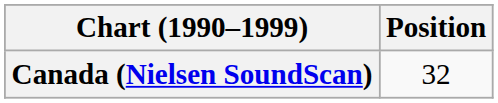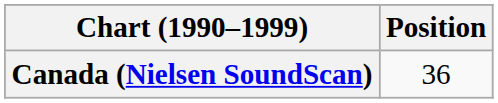Canada (Nielsen SoundScan) | Position: 32 -> 36
